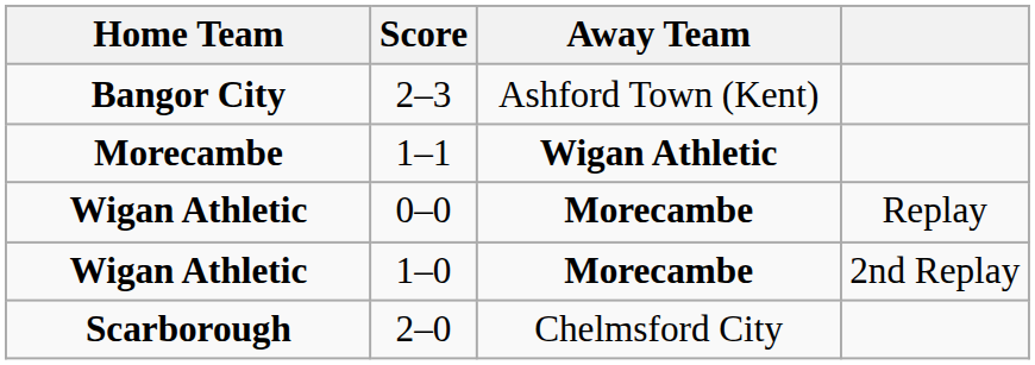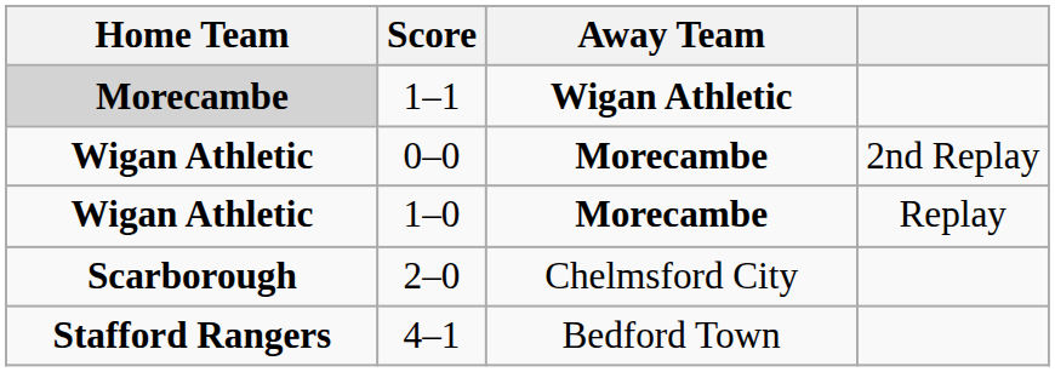- row: Bangor City | 2–3 | Ashford Town (Kent)
1–1 | Home Team: no background -> lightgrey background
0–0 | column 4: Replay -> 2nd Replay
1–0 | column 4: 2nd Replay -> Replay
+ row: Stafford Rangers | 4–1 | Bedford Town
